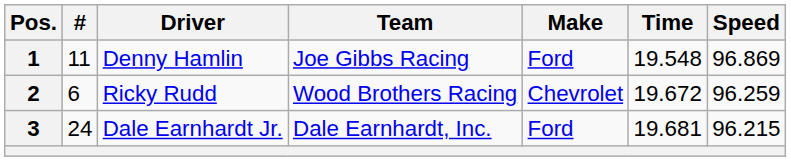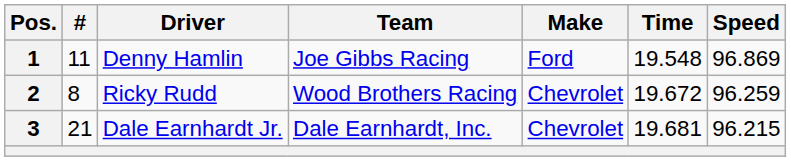2 | #: 6 -> 8
3 | #: 24 -> 21
3 | Make: Ford -> Chevrolet
